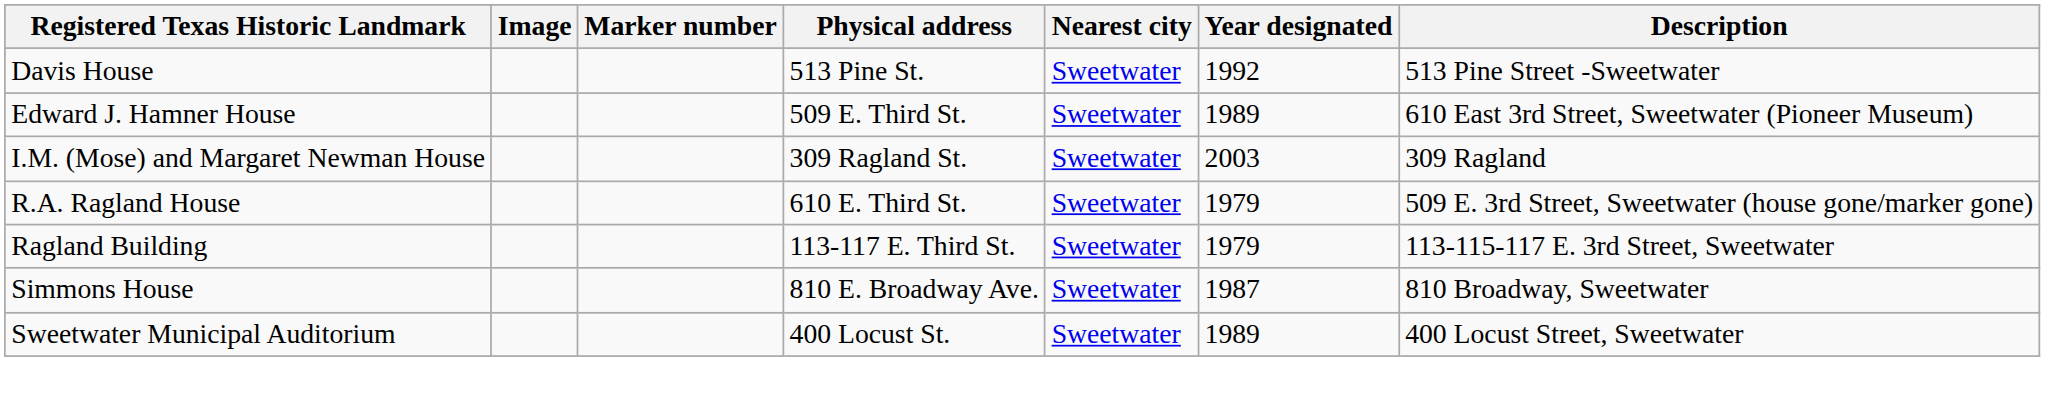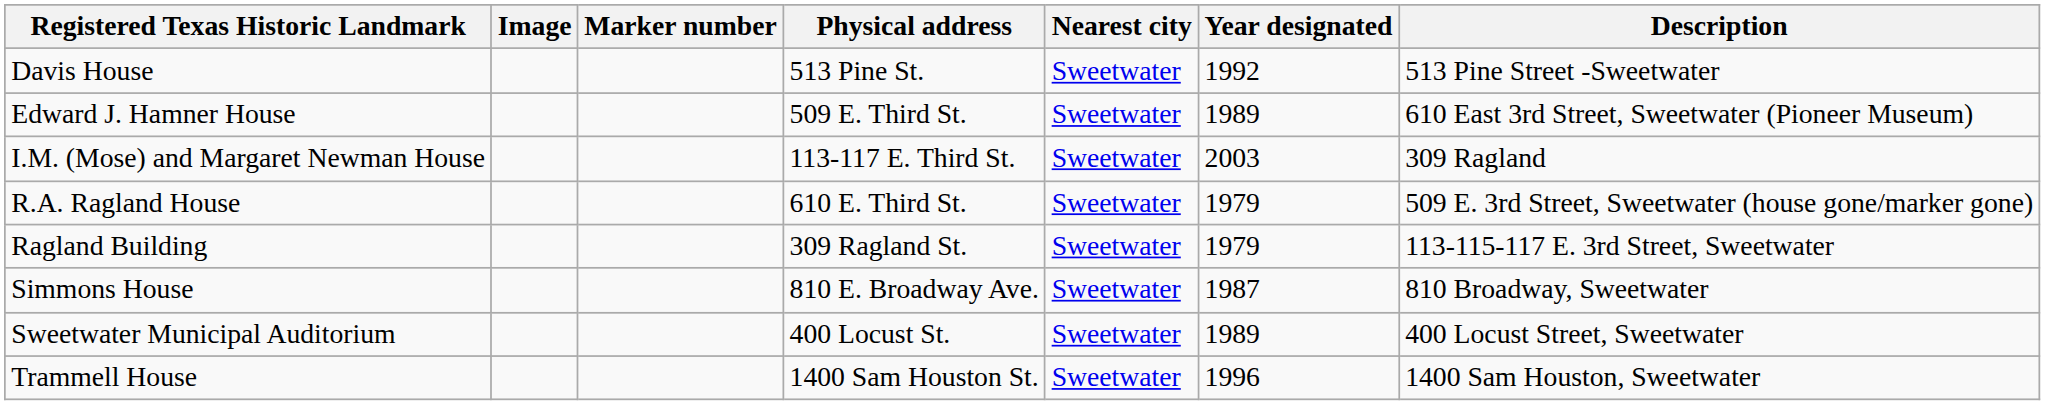I.M. (Mose) and Margaret Newman House | Physical address: 309 Ragland St. -> 113-117 E. Third St.
Ragland Building | Physical address: 113-117 E. Third St. -> 309 Ragland St.
+ row: Trammell House | 1400 Sam Houston St. | Sweetwater | 1996 | 1400 Sam Houston, Sweetwater
